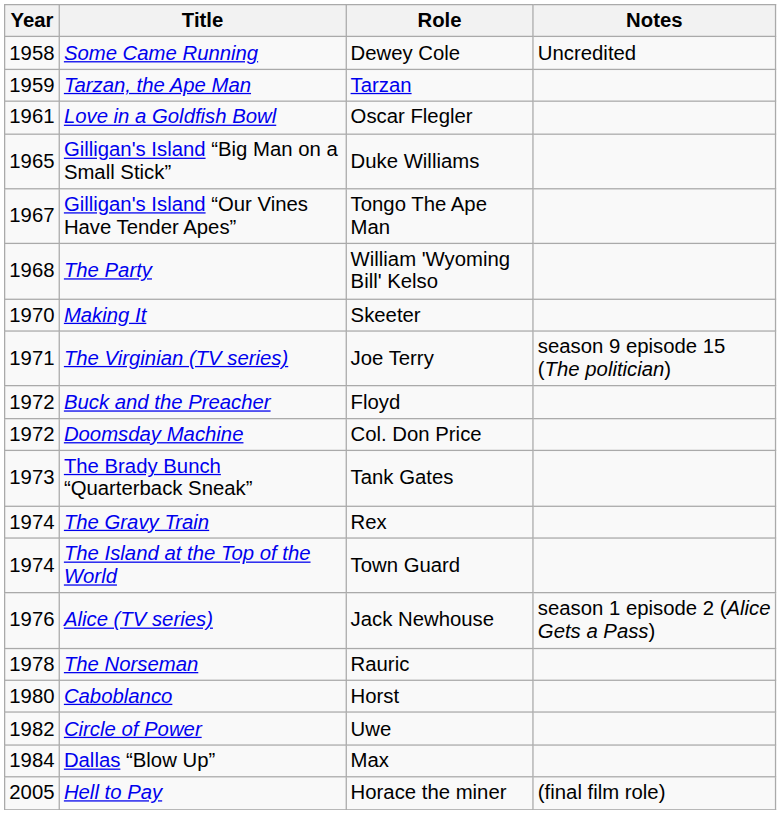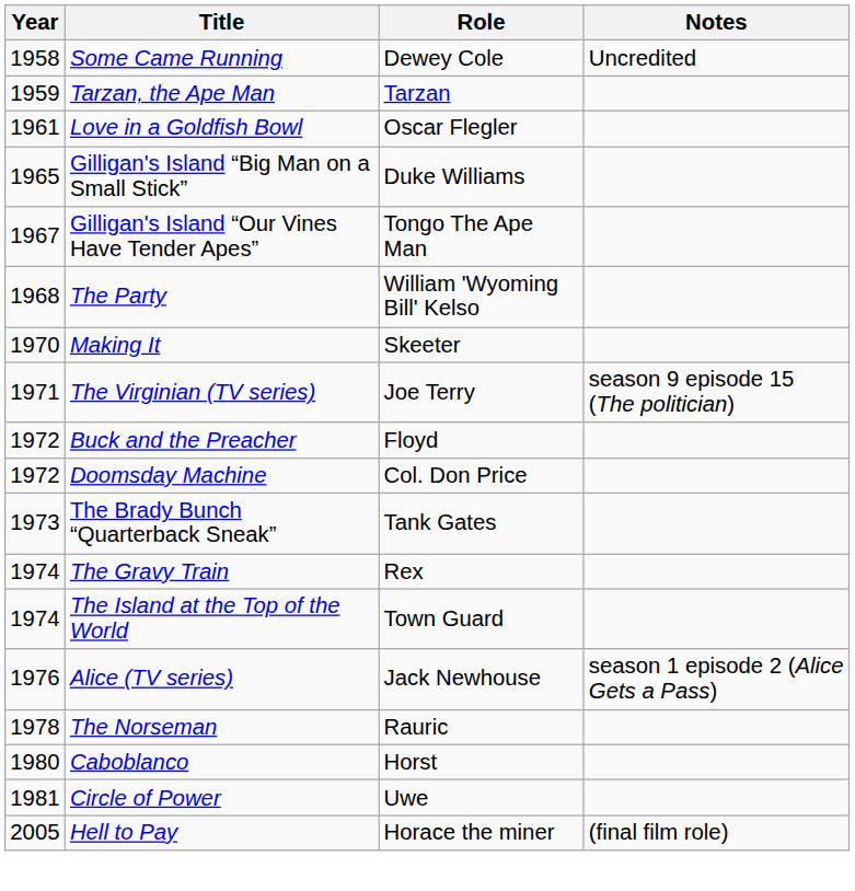Circle of Power | Year: 1982 -> 1981
- row: 1984 | Dallas “Blow Up” | Max
